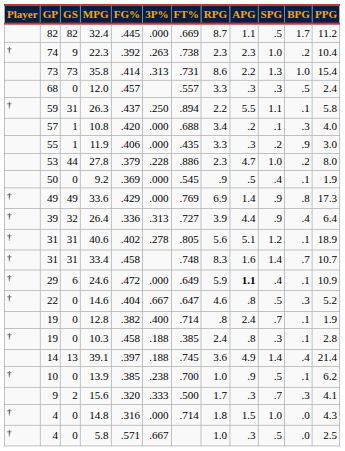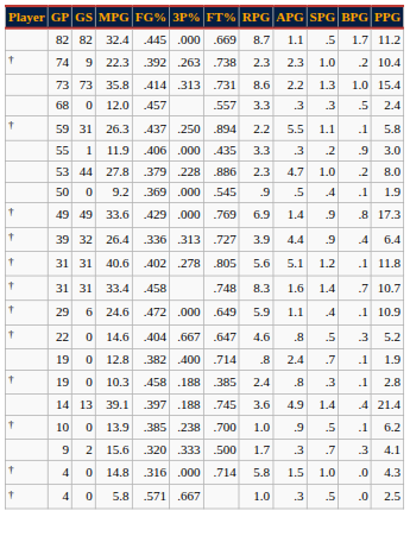- row: 57 | 1 | 10.8 | .420 | .000 | .688 | 3.4 | .2 | .1 | .3 | 4.0
40.6 | PPG: 18.9 -> 11.8
24.6 | APG: bold -> normal
14.8 | RPG: 1.8 -> 5.8
